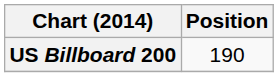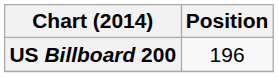US Billboard 200 | Position: 190 -> 196
